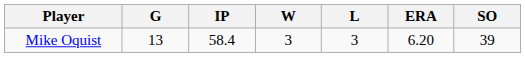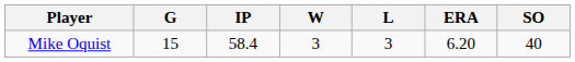Mike Oquist | G: 13 -> 15
Mike Oquist | SO: 39 -> 40
